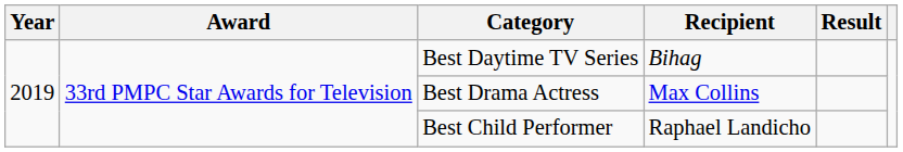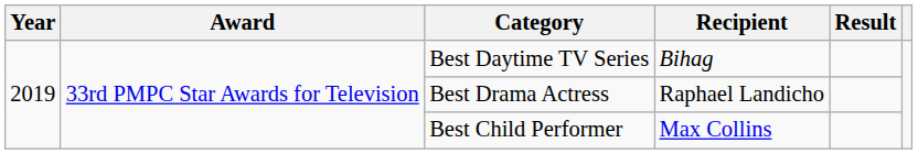Best Drama Actress | Recipient: Max Collins -> Raphael Landicho
Best Child Performer | Recipient: Raphael Landicho -> Max Collins
